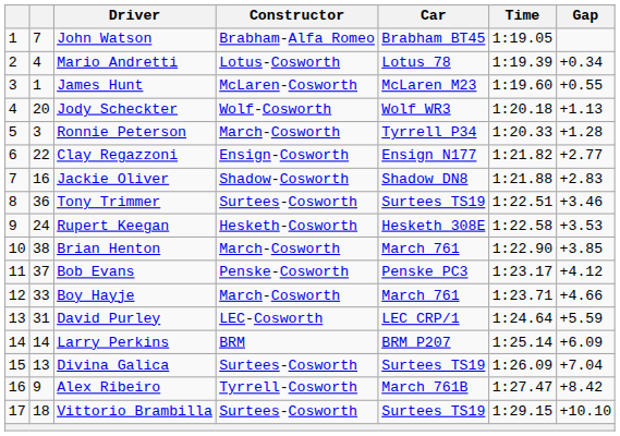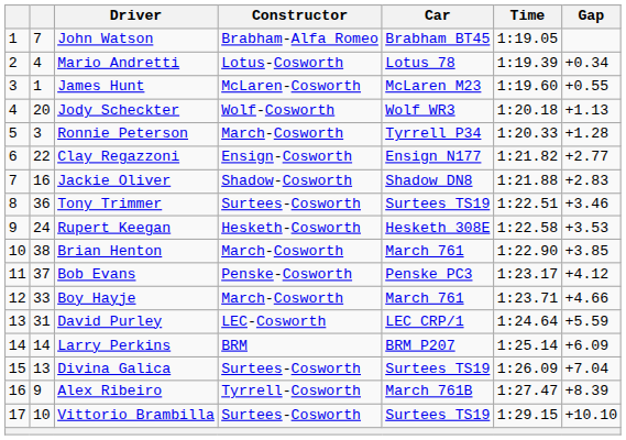Alex Ribeiro | Gap: +8.42 -> +8.39
Vittorio Brambilla | column 2: 18 -> 10
